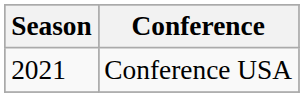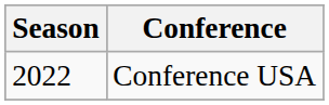Conference USA | Season: 2021 -> 2022
